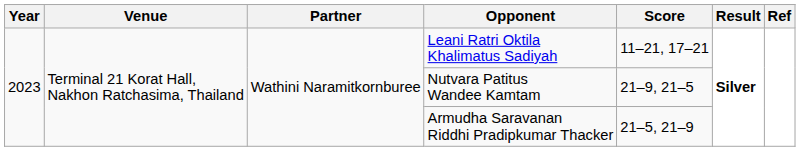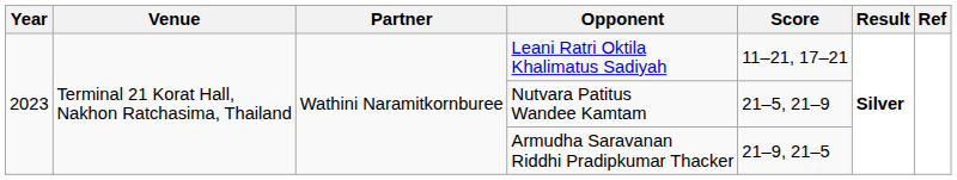Nutvara Patitus Wandee Kamtam | Score: 21–9, 21–5 -> 21–5, 21–9
Armudha Saravanan Riddhi Pradipkumar Thacker | Score: 21–5, 21–9 -> 21–9, 21–5
